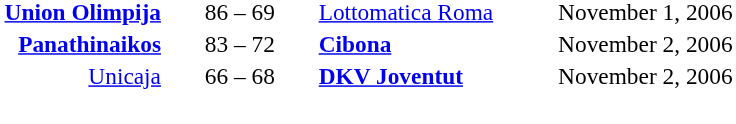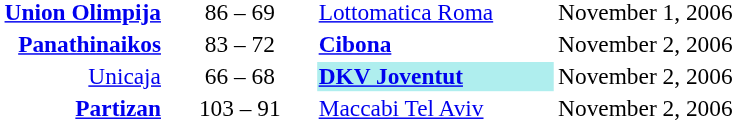Unicaja | column 3: no background -> paleturquoise background
+ row: Partizan | 103 – 91 | Maccabi Tel Aviv | November 2, 2006
